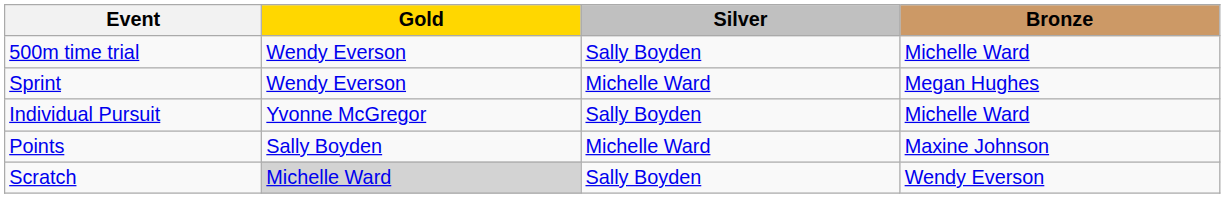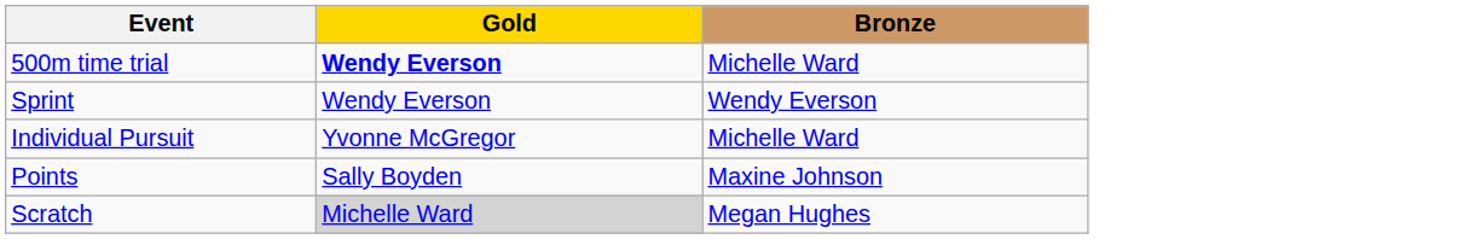- column: Silver | Sally Boyden | Michelle Ward | Sally Boyden | Michelle Ward | Sally Boyden
500m time trial | Gold: normal -> bold
Sprint | Bronze: Megan Hughes -> Wendy Everson
Scratch | Bronze: Wendy Everson -> Megan Hughes
